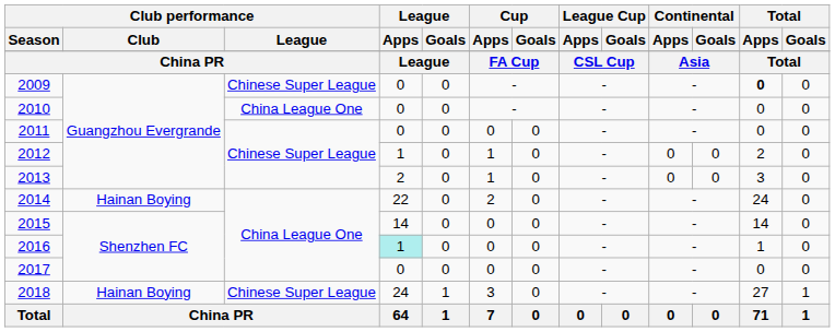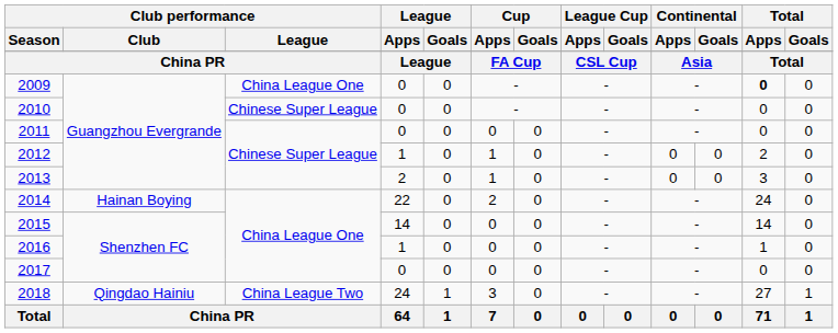2009 | Club performance / League: Chinese Super League -> China League One
2010 | Club performance / League: China League One -> Chinese Super League
2016 | League / Apps: paleturquoise background -> no background
2018 | Club performance / Club: Hainan Boying -> Qingdao Hainiu
2018 | Club performance / League: Chinese Super League -> China League Two
